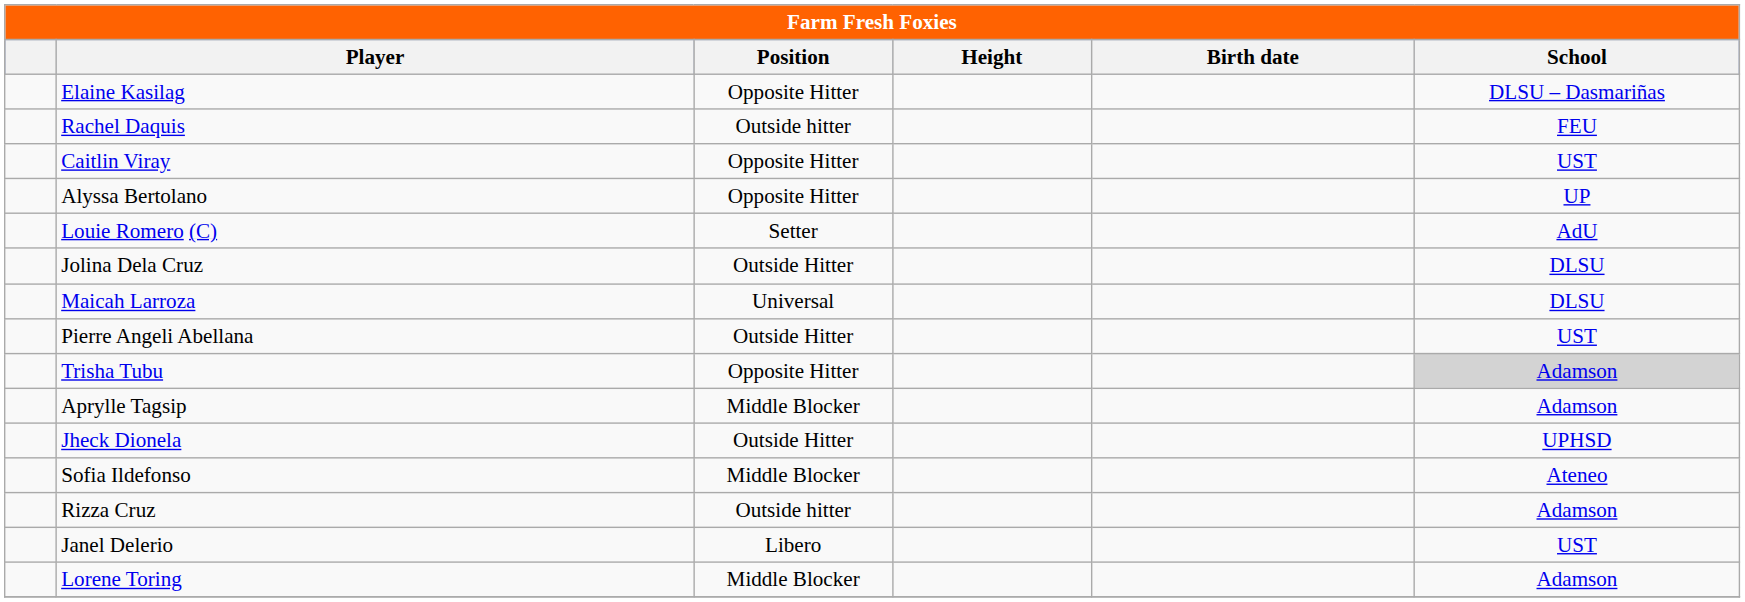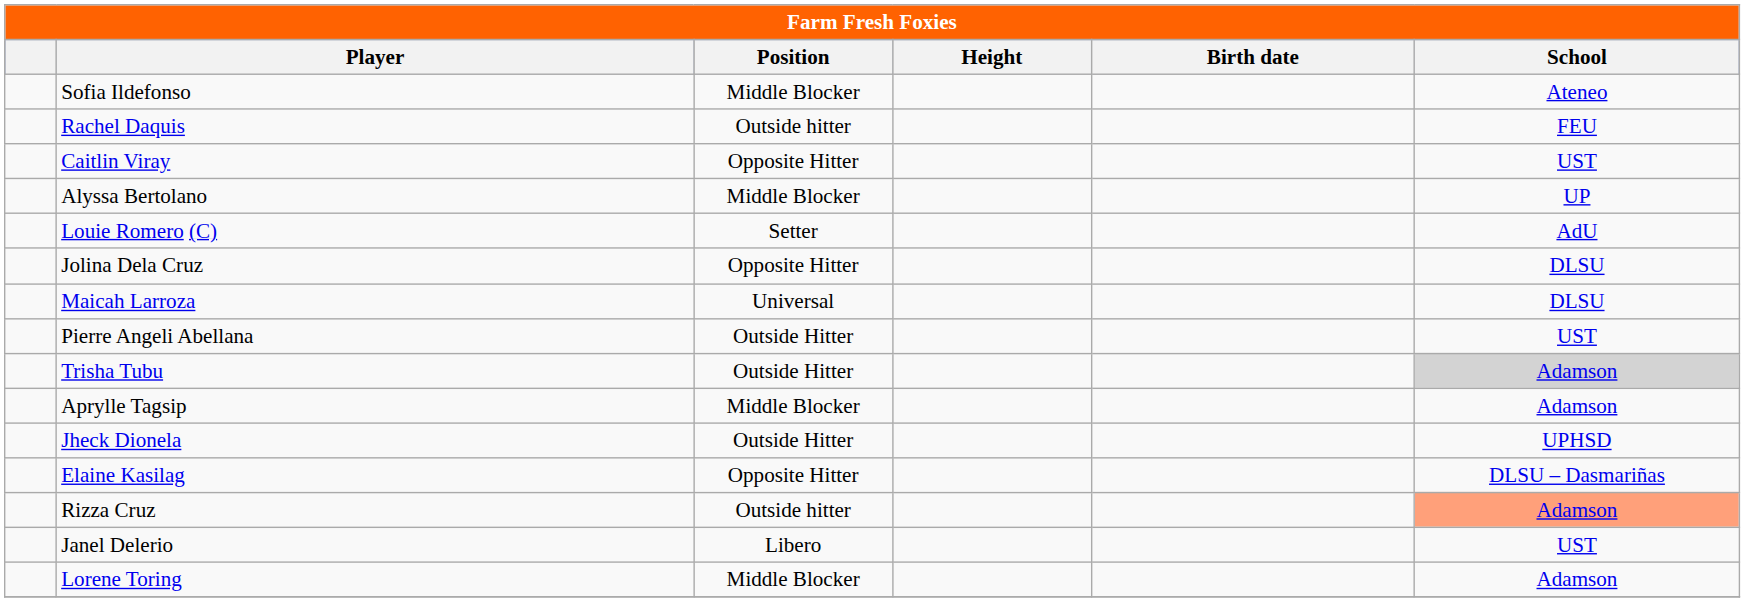rows swapped: Sofia Ildefonso <-> Elaine Kasilag
Alyssa Bertolano | Position: Opposite Hitter -> Middle Blocker
Jolina Dela Cruz | Position: Outside Hitter -> Opposite Hitter
Trisha Tubu | Position: Opposite Hitter -> Outside Hitter
Rizza Cruz | School: no background -> lightsalmon background
